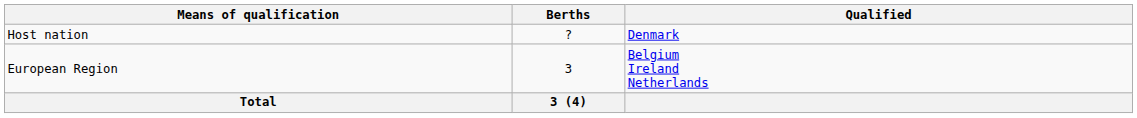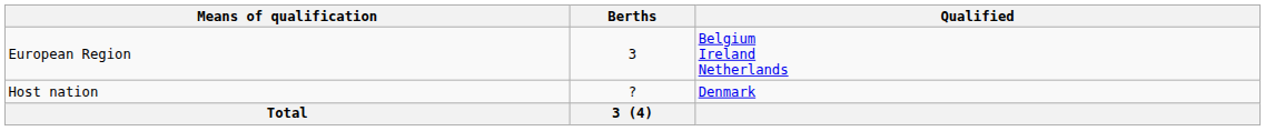rows swapped: Host nation <-> European Region
